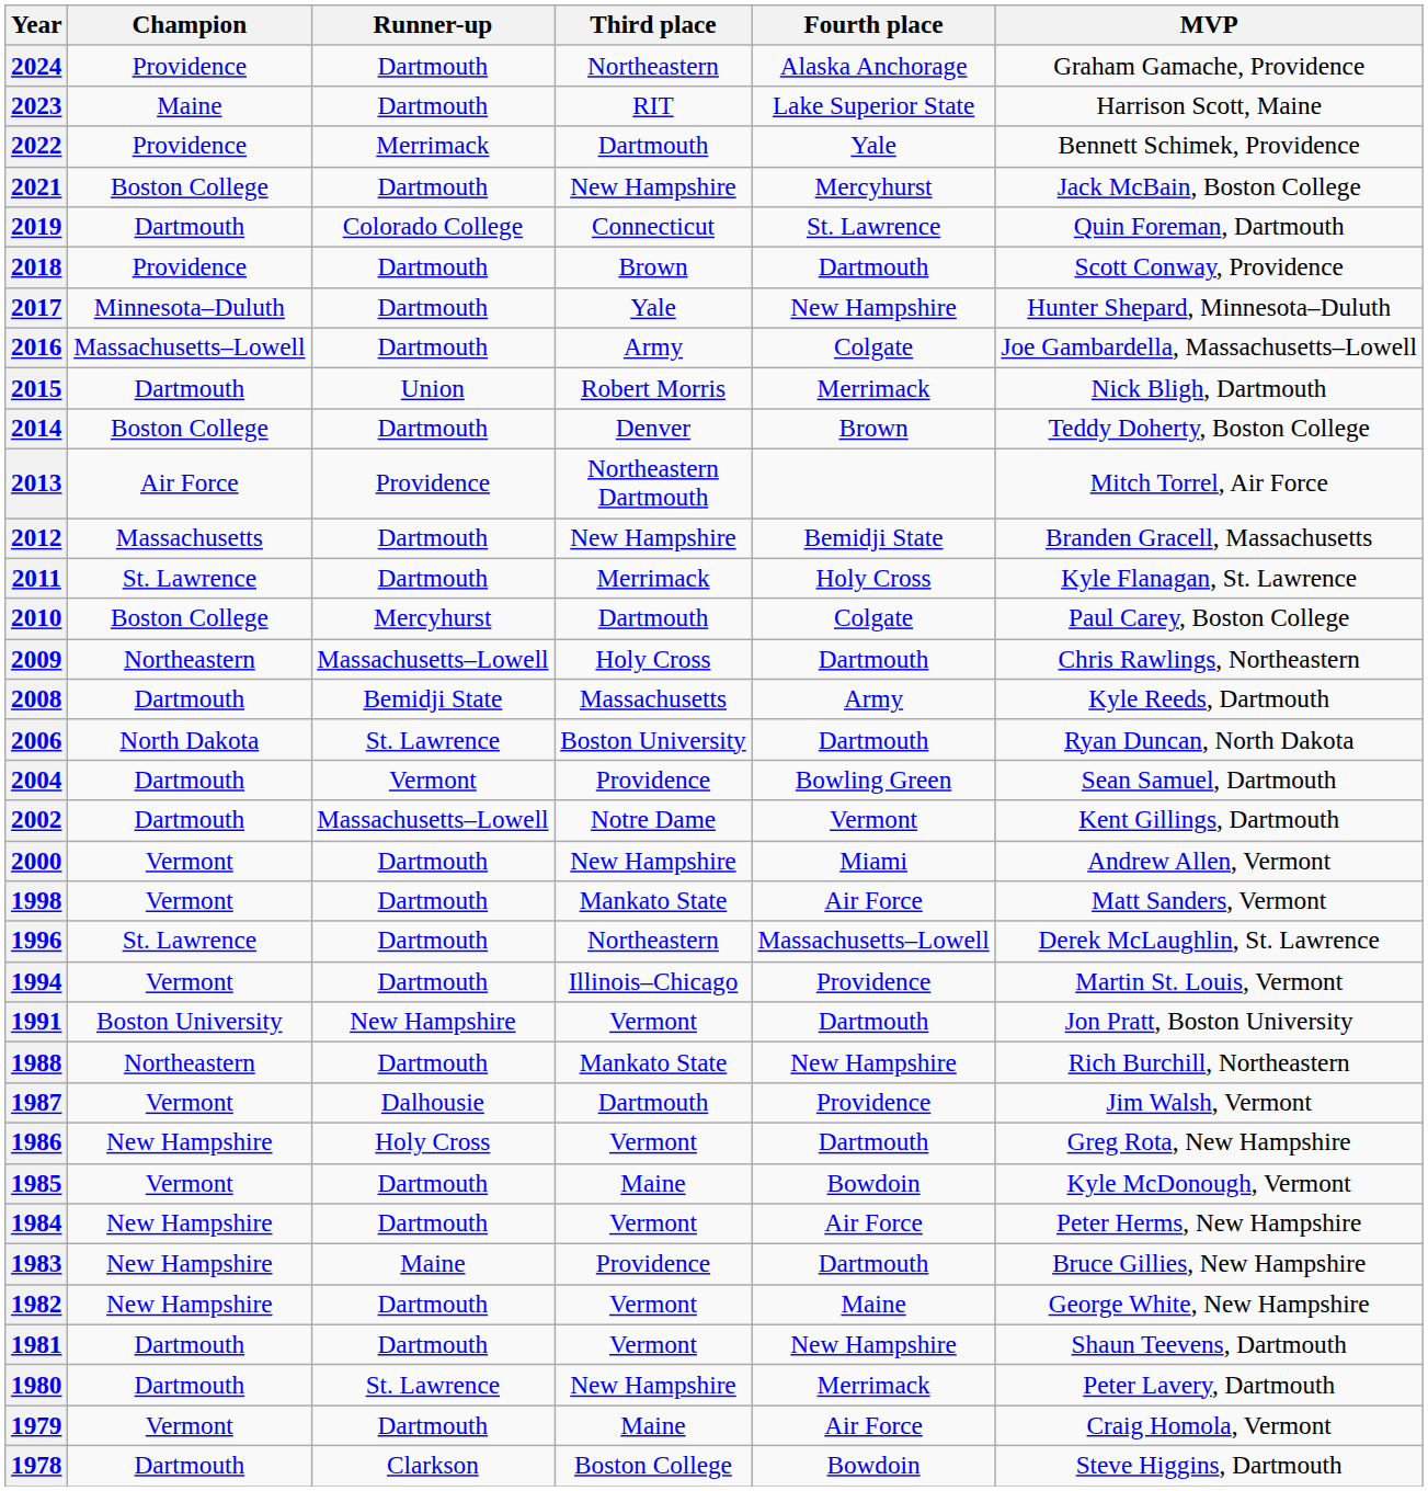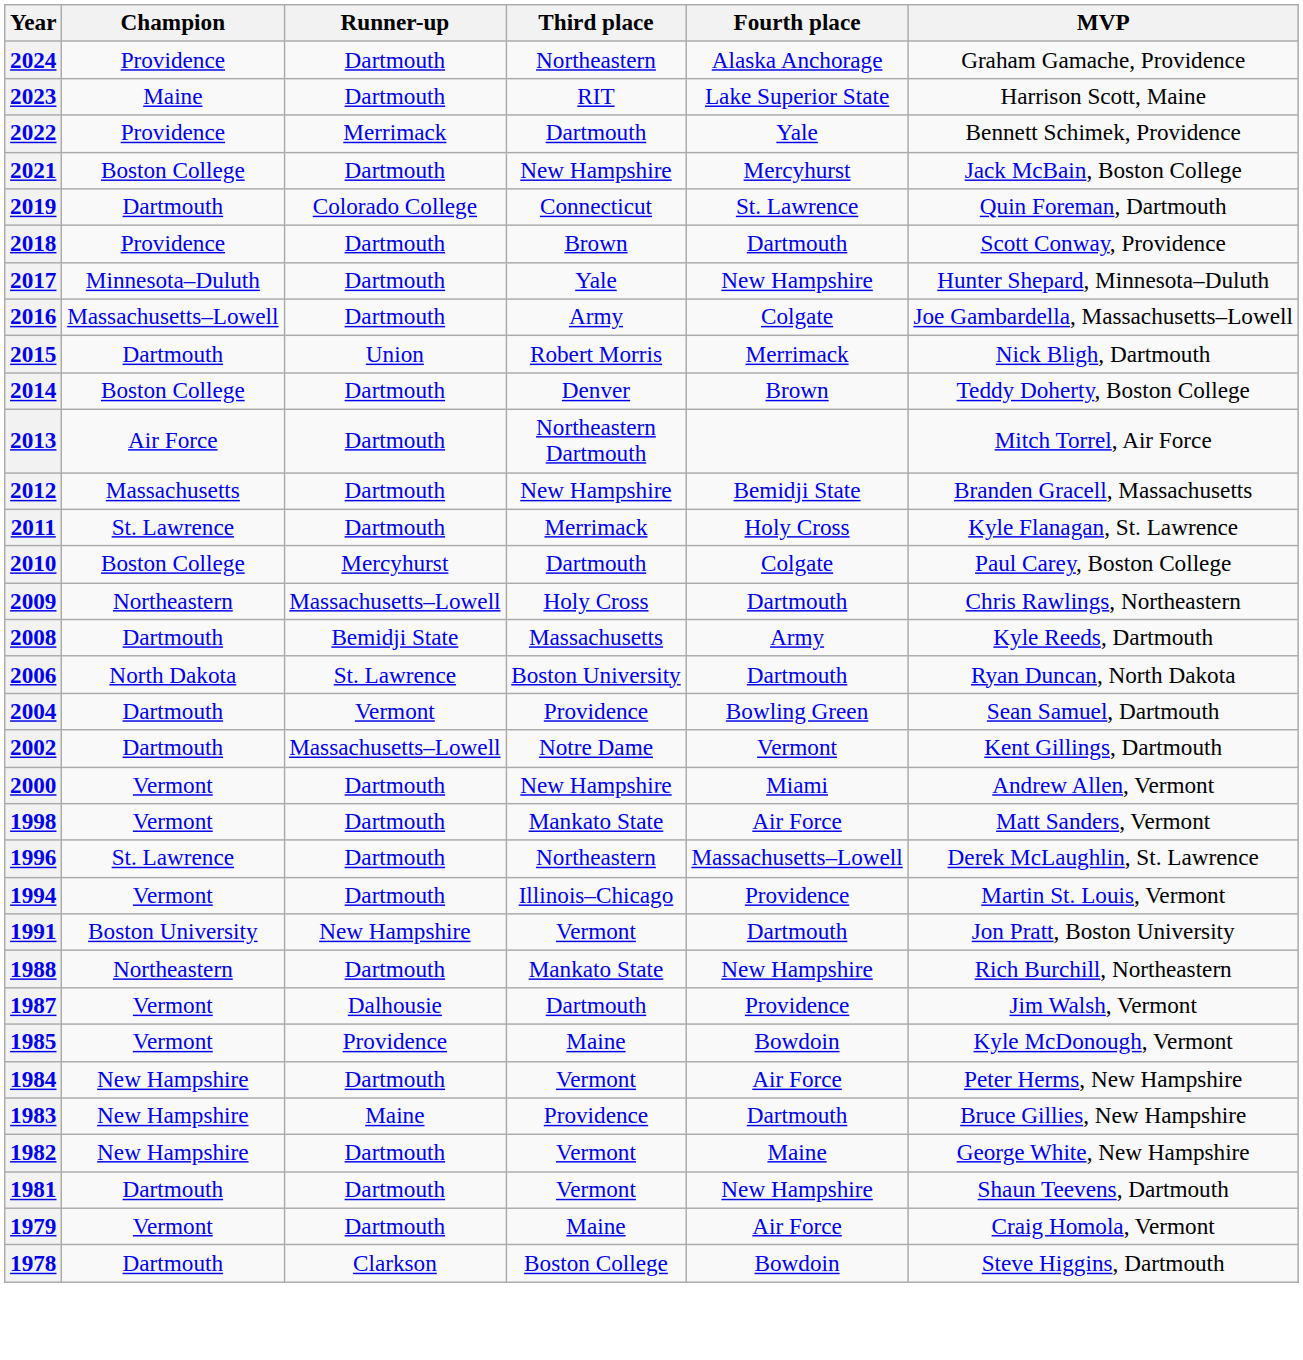2013 | Runner-up: Providence -> Dartmouth
- row: 1986 | New Hampshire | Holy Cross | Vermont | Dartmouth | Greg Rota, New Hampshire
1985 | Runner-up: Dartmouth -> Providence
- row: 1980 | Dartmouth | St. Lawrence | New Hampshire | Merrimack | Peter Lavery, Dartmouth
